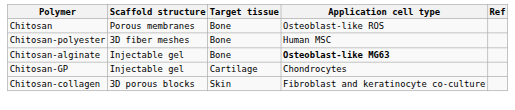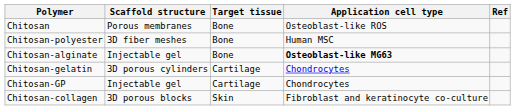+ row: Chitosan-gelatin | 3D porous cylinders | Cartilage | Chondrocytes
